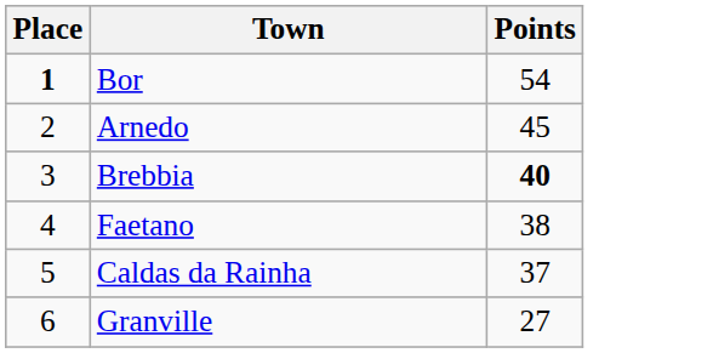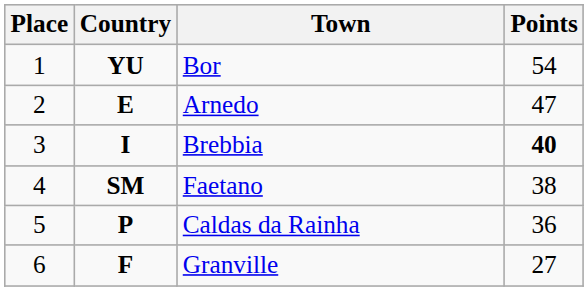+ column: Country | YU | E | I | SM | P | F
Bor | Place: bold -> normal
Arnedo | Points: 45 -> 47
Caldas da Rainha | Points: 37 -> 36
